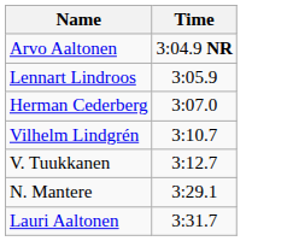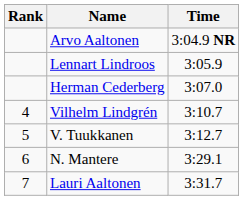+ column: Rank | 4 | 5 | 6 | 7
